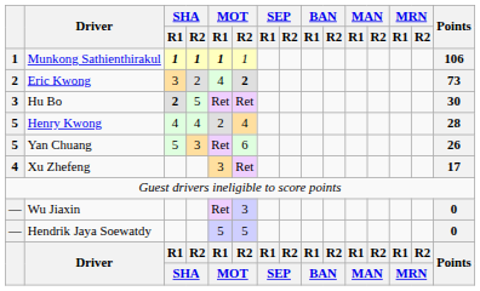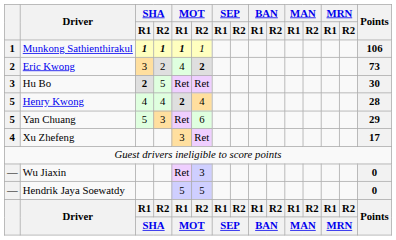Henry Kwong | MOT / R1: normal -> bold
Yan Chuang | Points: 26 -> 29
